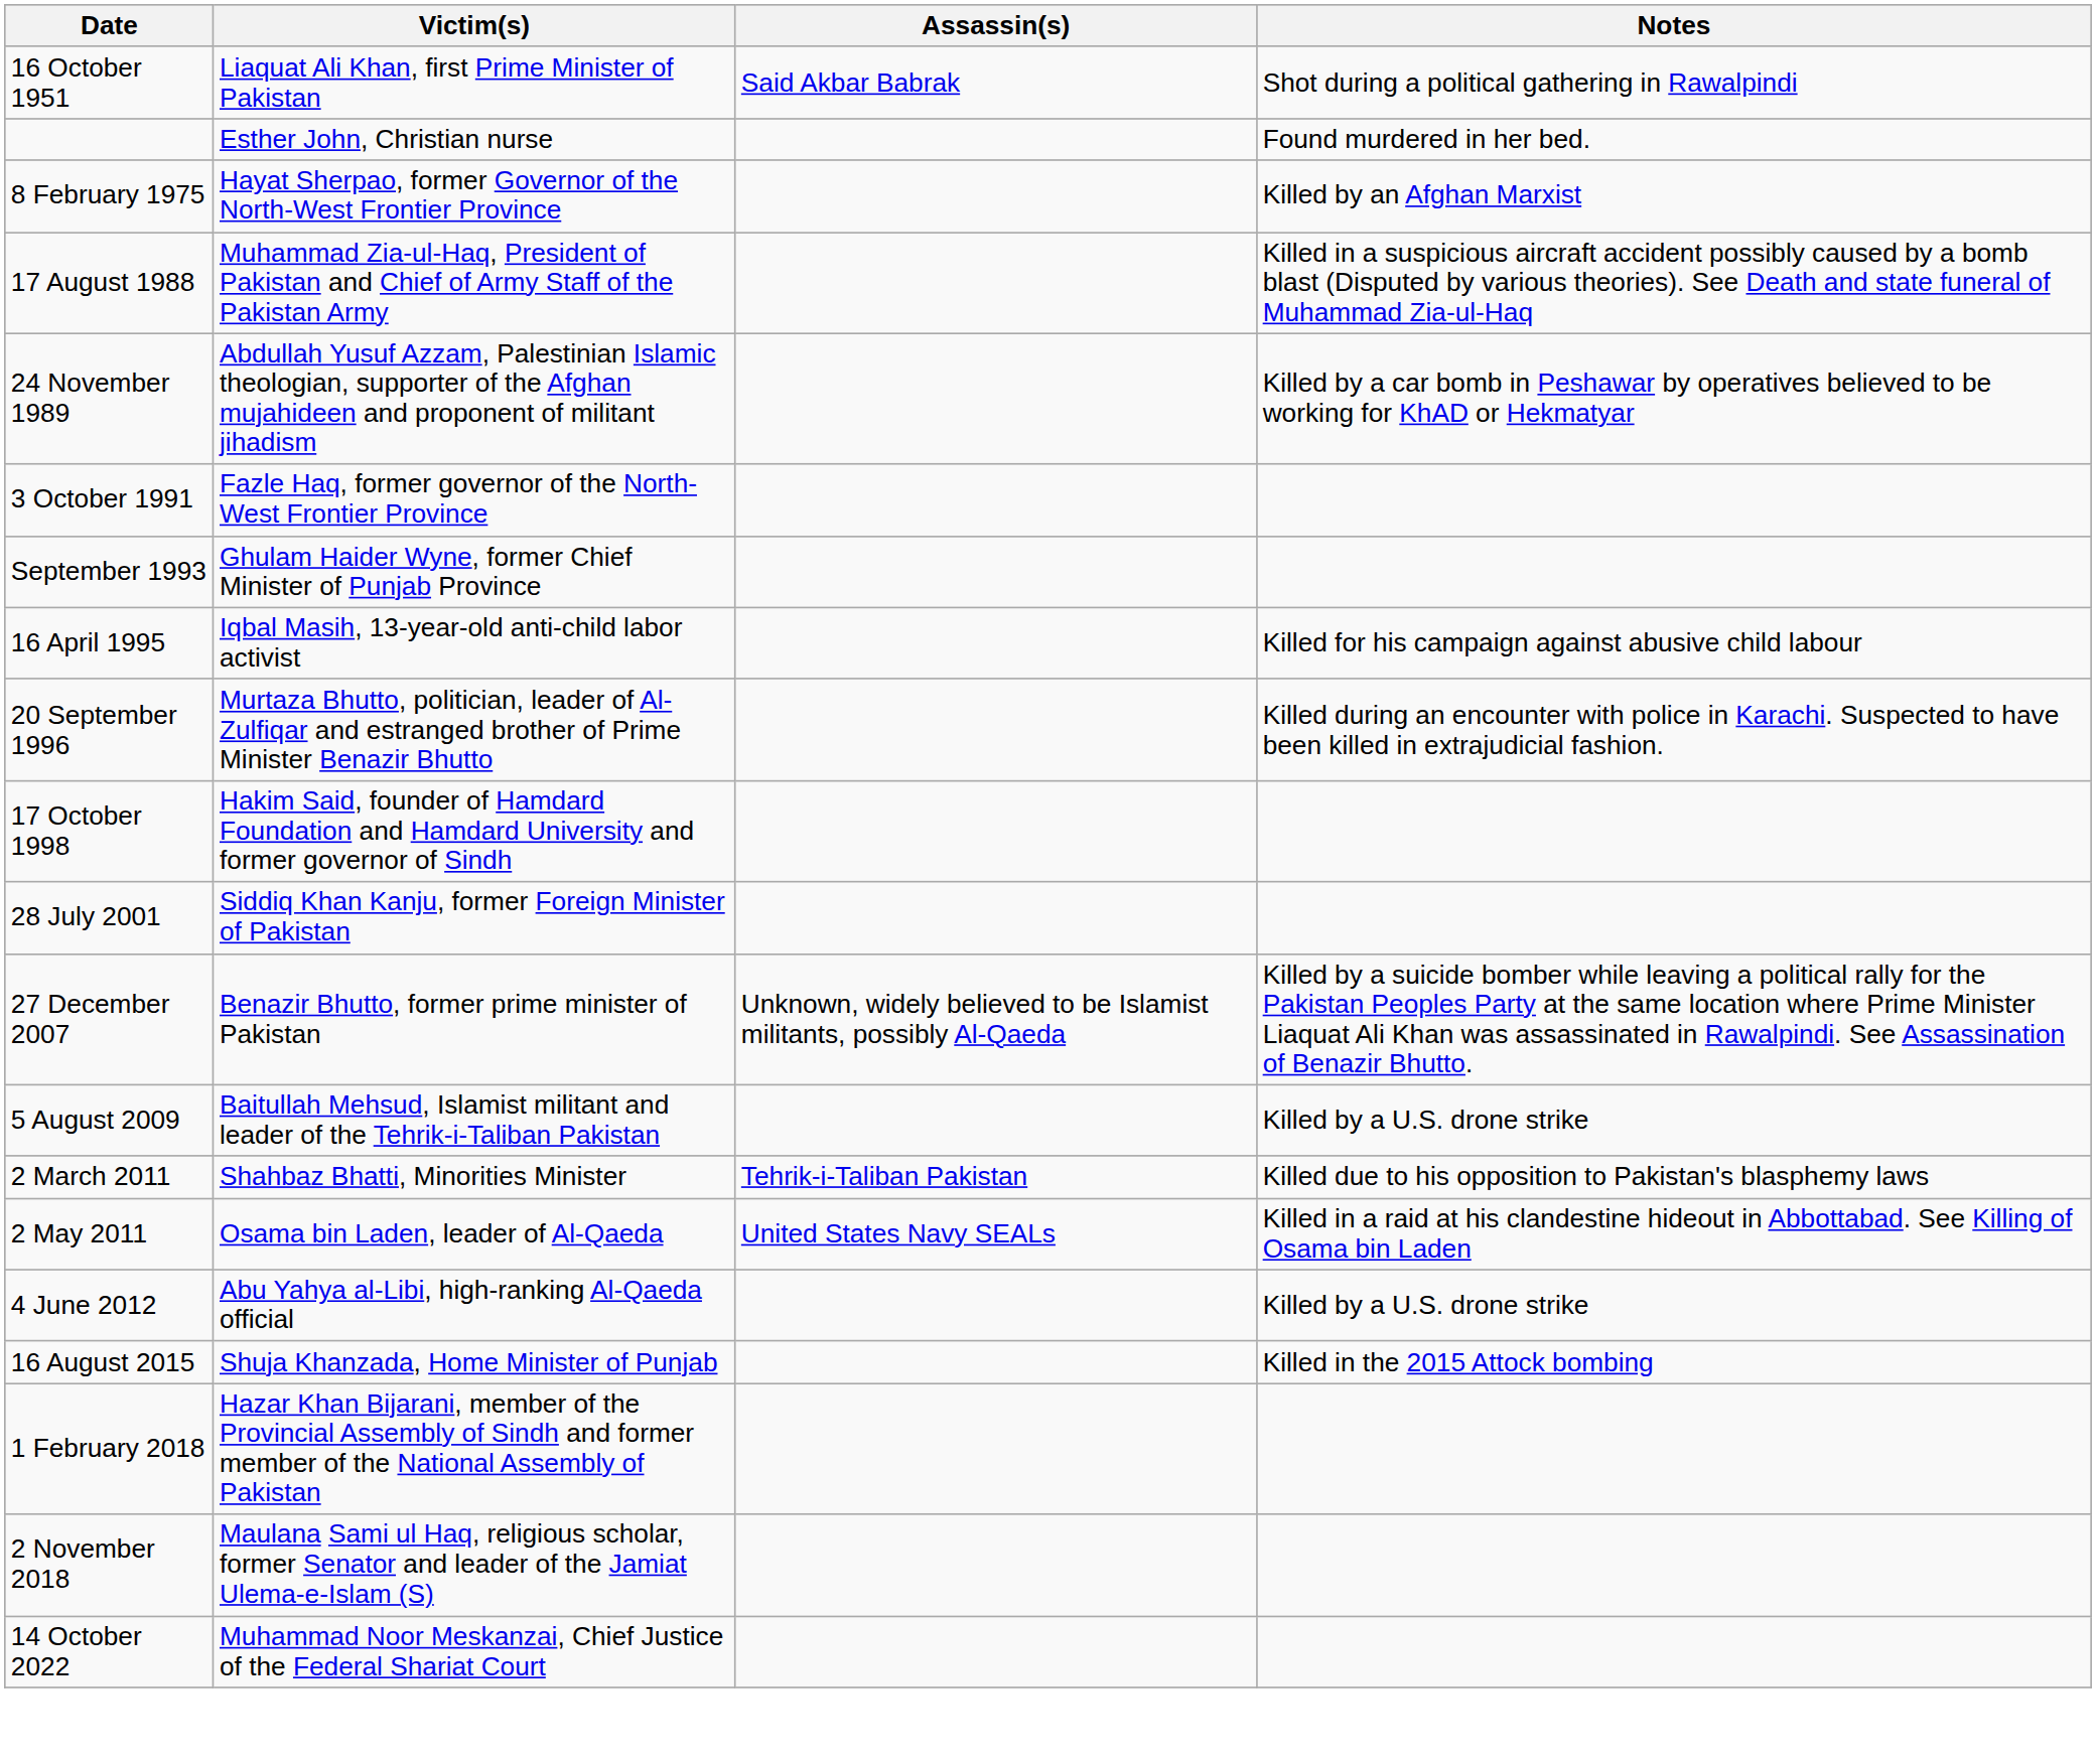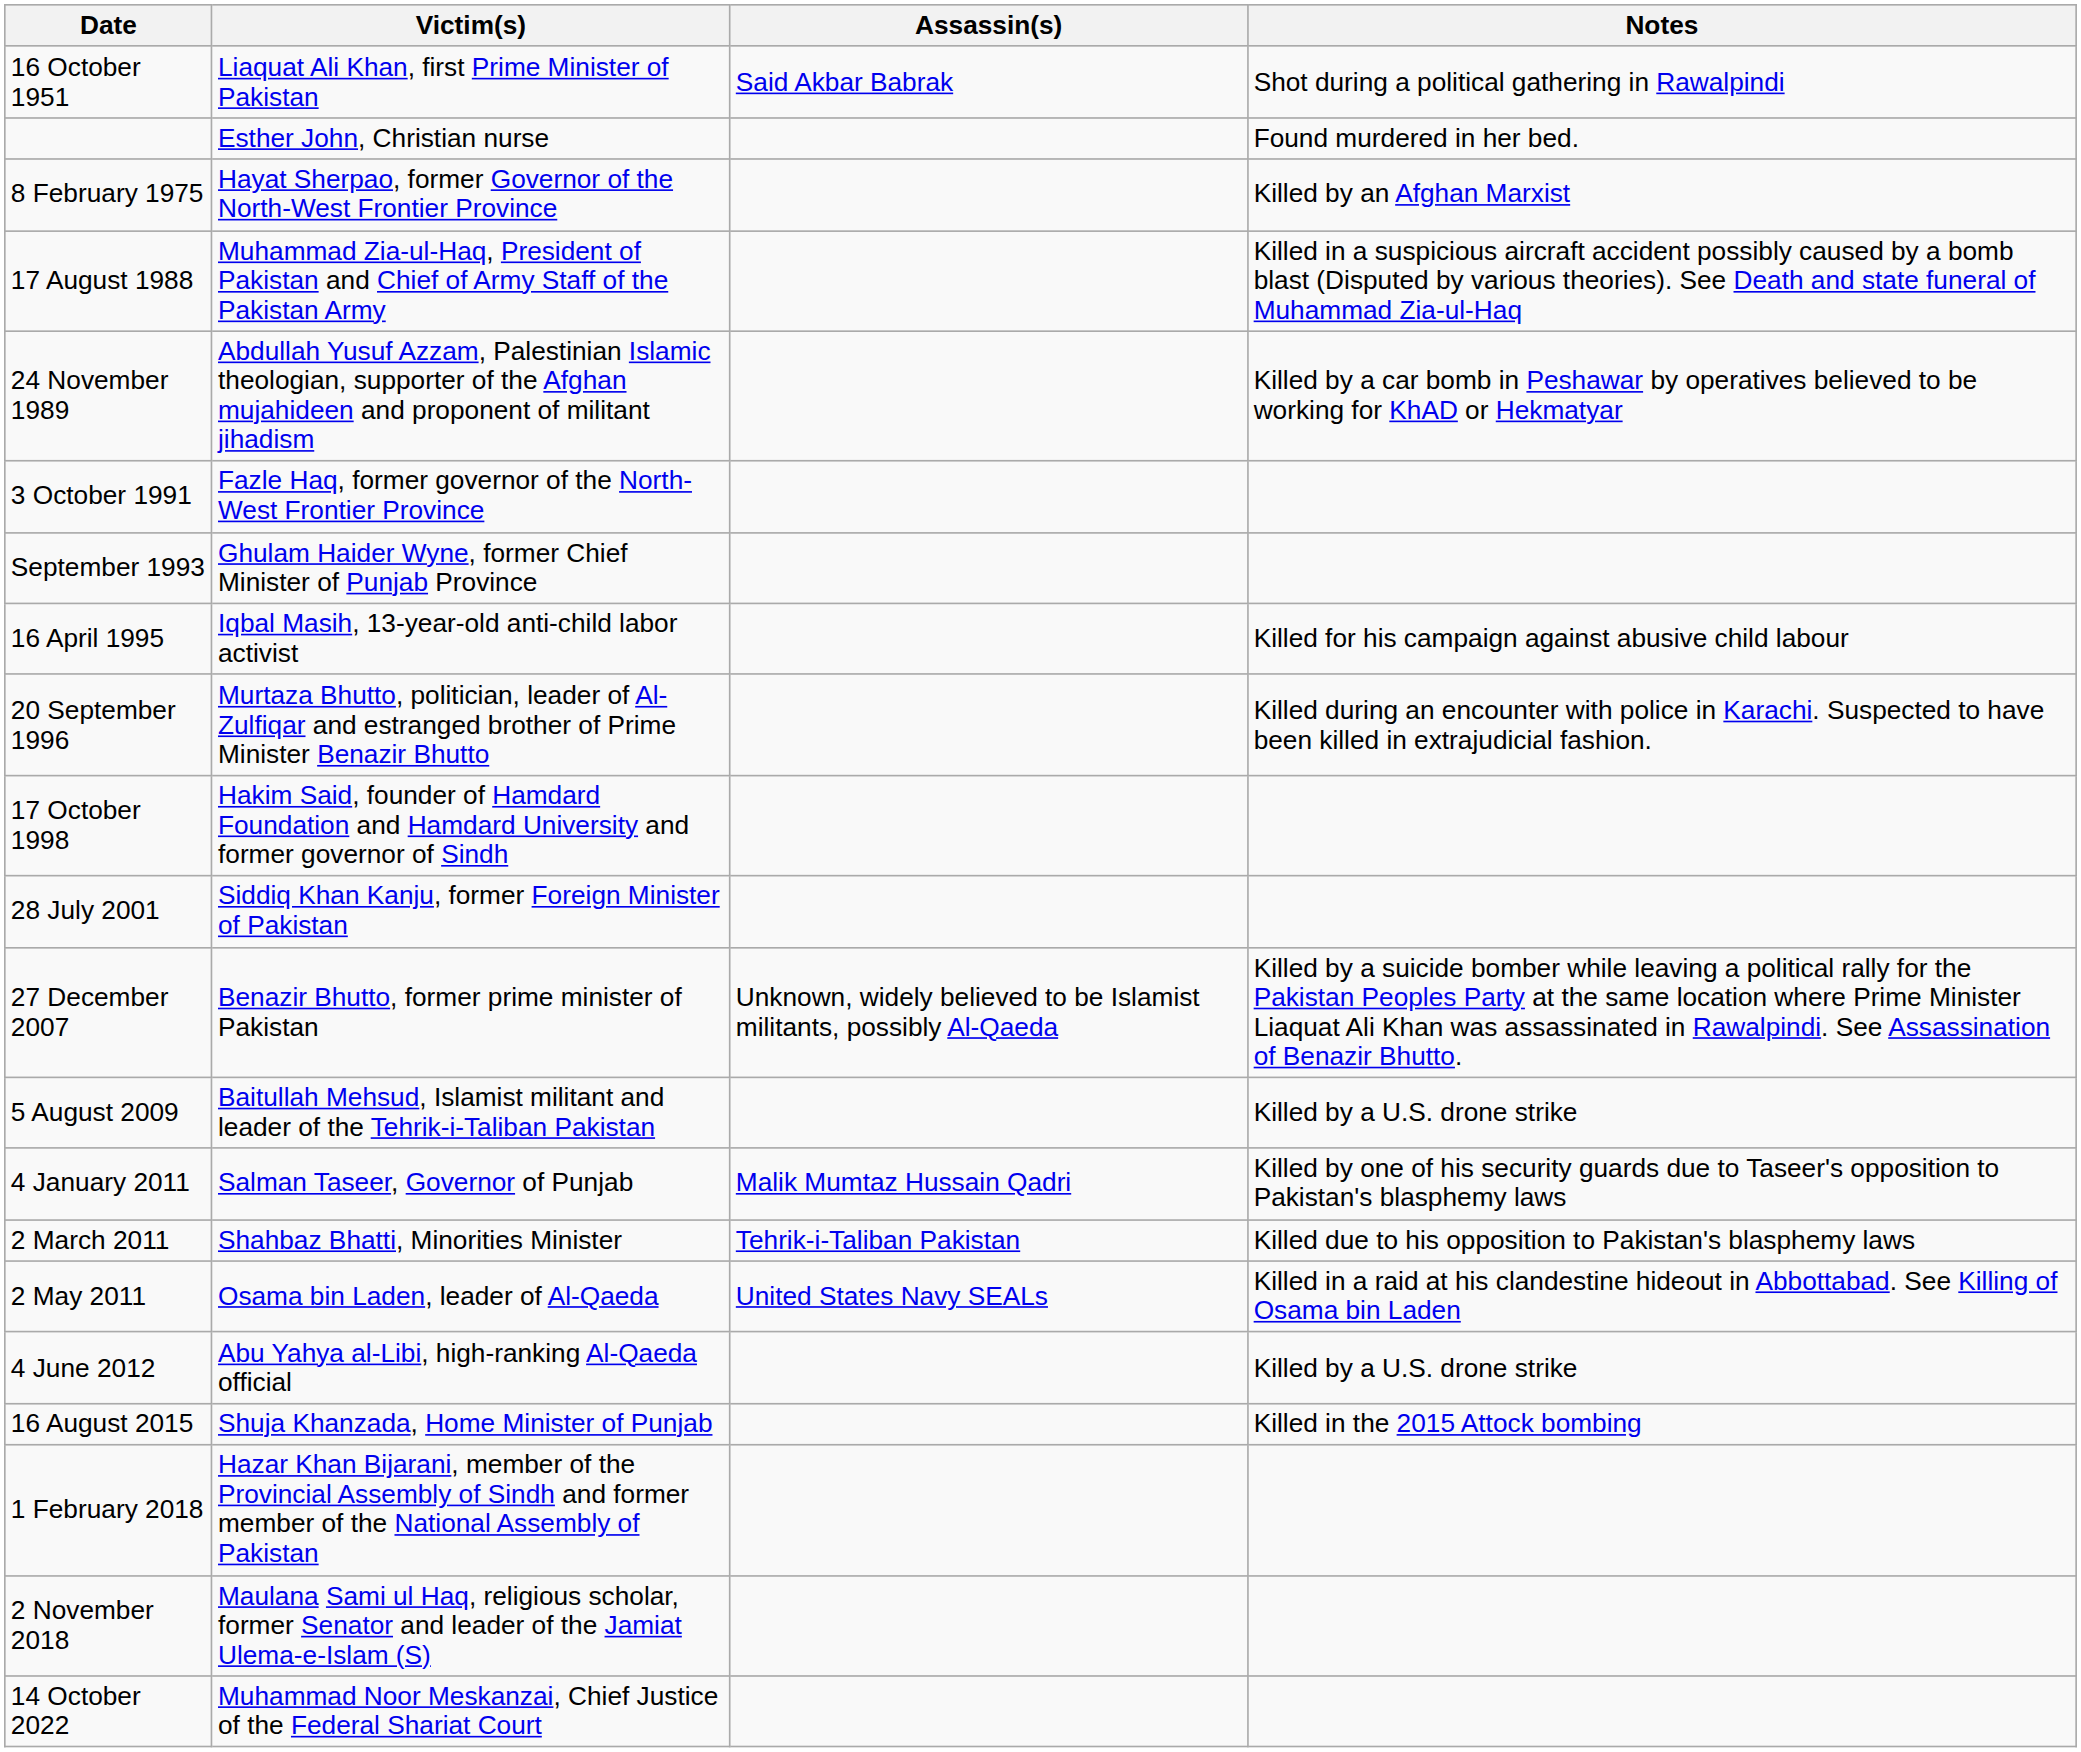+ row: 4 January 2011 | Salman Taseer, Governor of Punjab | Malik Mumtaz Hussain Qadri | Killed by one of his security guards due to Taseer's opposition to Pakistan's blasphemy laws
